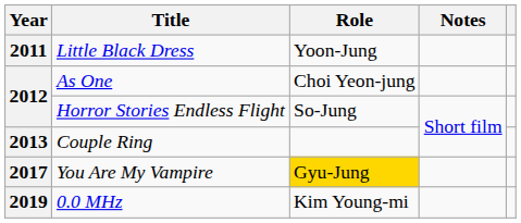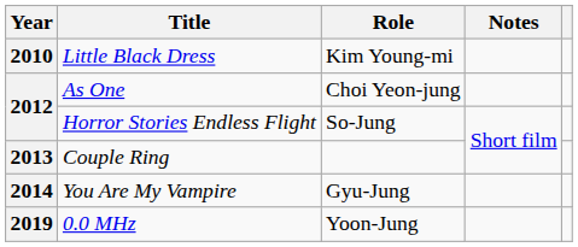Little Black Dress | Year: 2011 -> 2010
Little Black Dress | Role: Yoon-Jung -> Kim Young-mi
You Are My Vampire | Year: 2017 -> 2014
You Are My Vampire | Role: gold background -> no background
0.0 MHz | Role: Kim Young-mi -> Yoon-Jung
